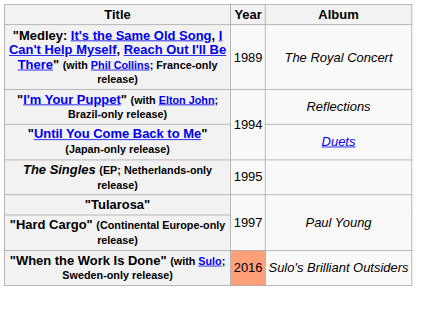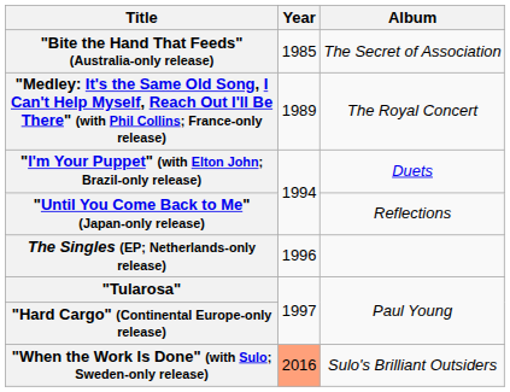+ row: "Bite the Hand That Feeds" (Australia-only release) | 1985 | The Secret of Association
"I'm Your Puppet" (with Elton John; Brazil-only release) | Album: Reflections -> Duets
"Until You Come Back to Me" (Japan-only release) | Album: Duets -> Reflections
The Singles (EP; Netherlands-only release) | Year: 1995 -> 1996
